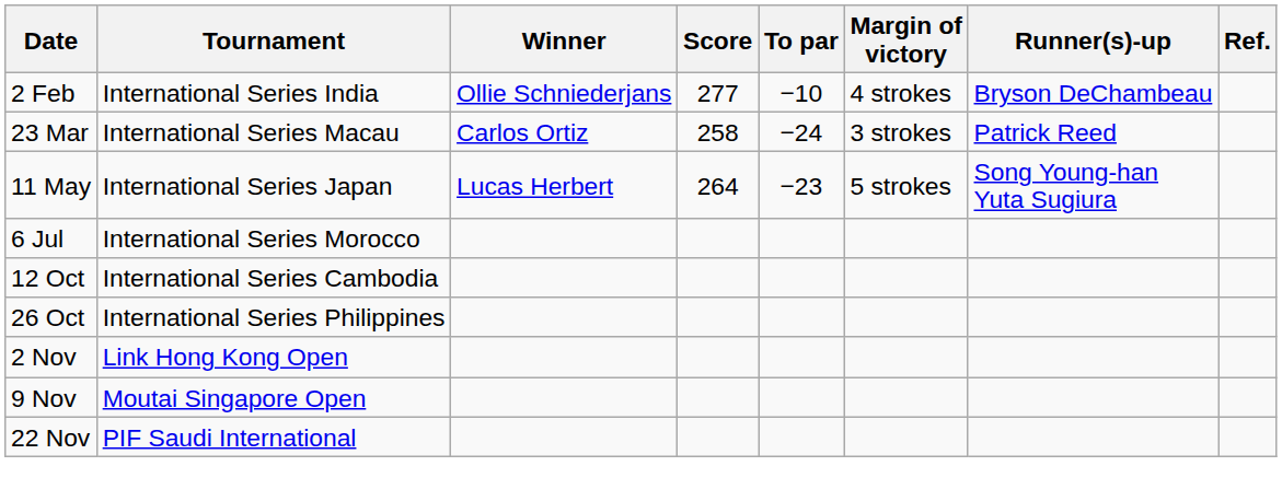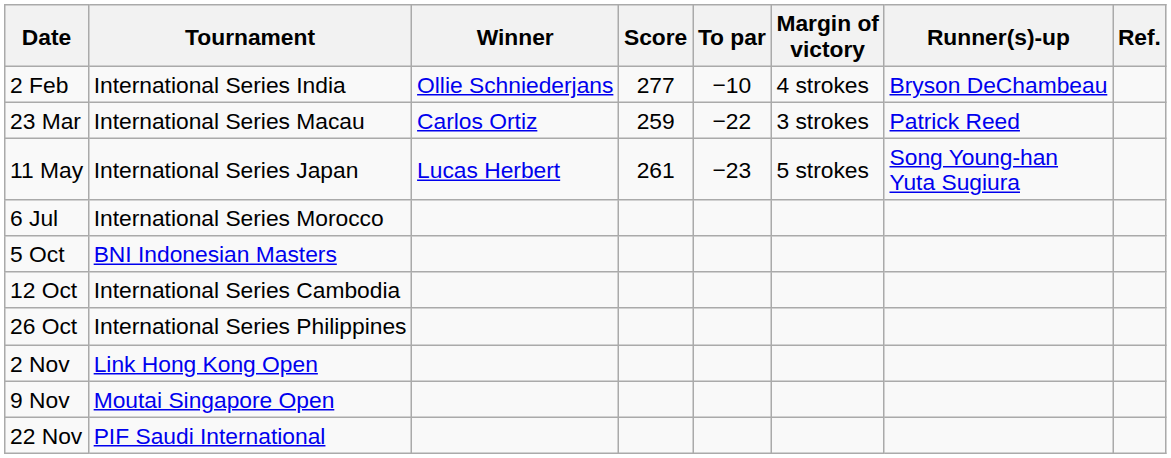23 Mar | Score: 258 -> 259
23 Mar | To par: −24 -> −22
11 May | Score: 264 -> 261
+ row: 5 Oct | BNI Indonesian Masters
